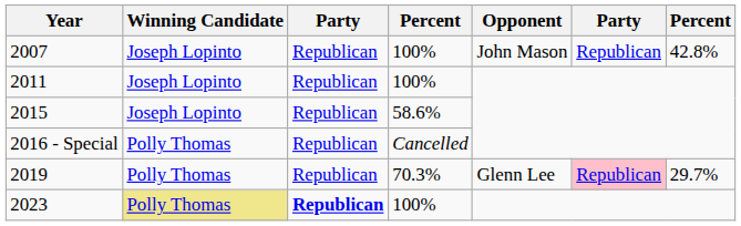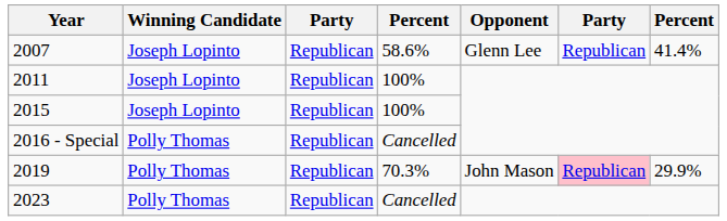2007 | column 4: 100% -> 58.6%
2007 | Opponent: John Mason -> Glenn Lee
2007 | column 7: 42.8% -> 41.4%
2015 | column 4: 58.6% -> 100%
2019 | Opponent: Glenn Lee -> John Mason
2019 | column 7: 29.7% -> 29.9%
2023 | Winning Candidate: khaki background -> no background
2023 | column 3: bold -> normal
2023 | column 4: 100% -> Cancelled
